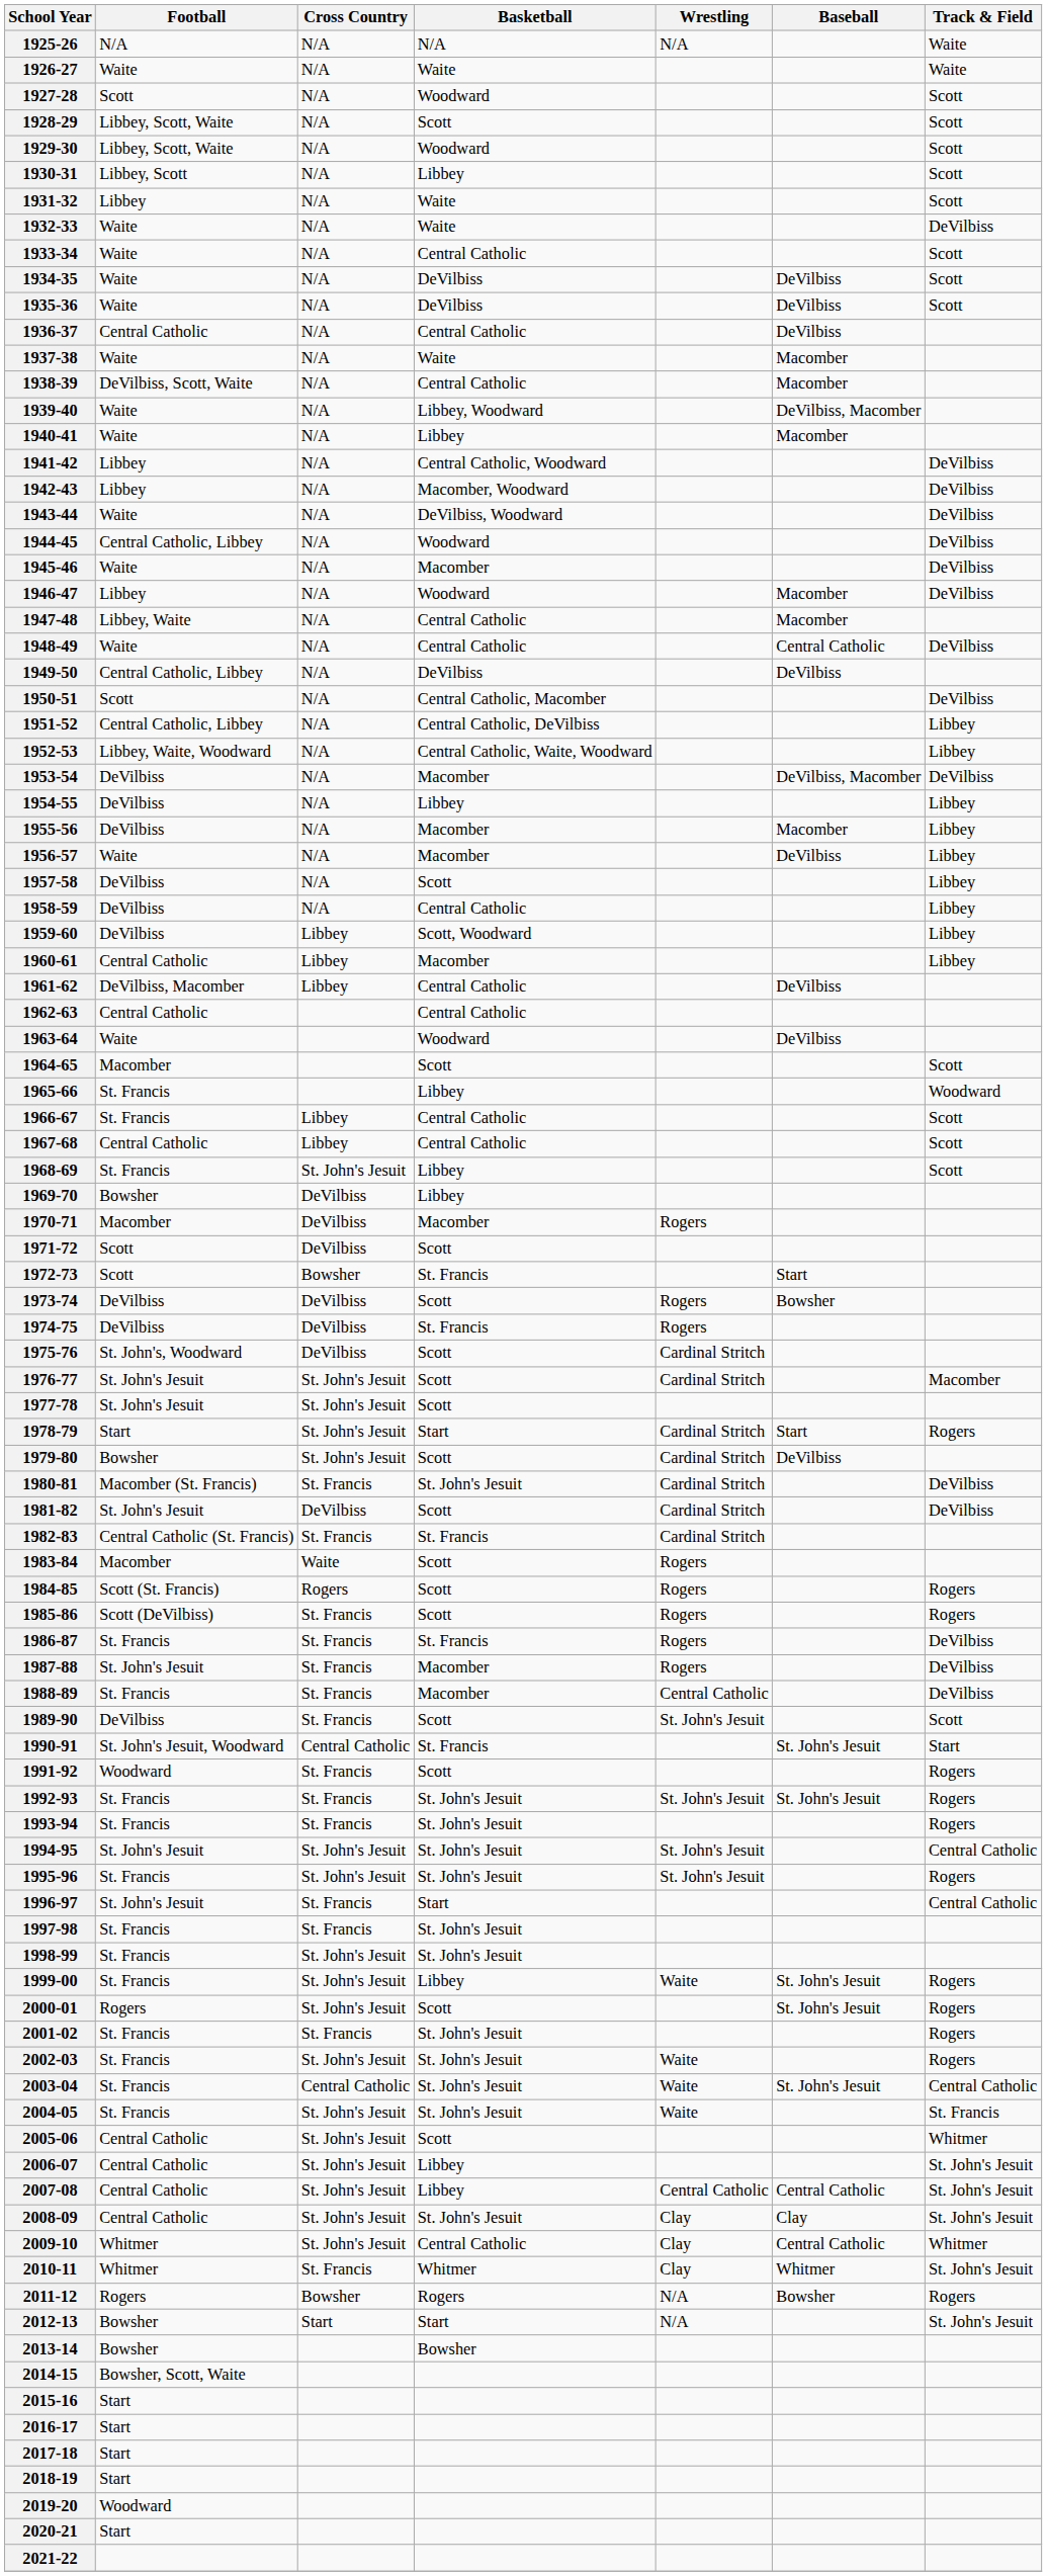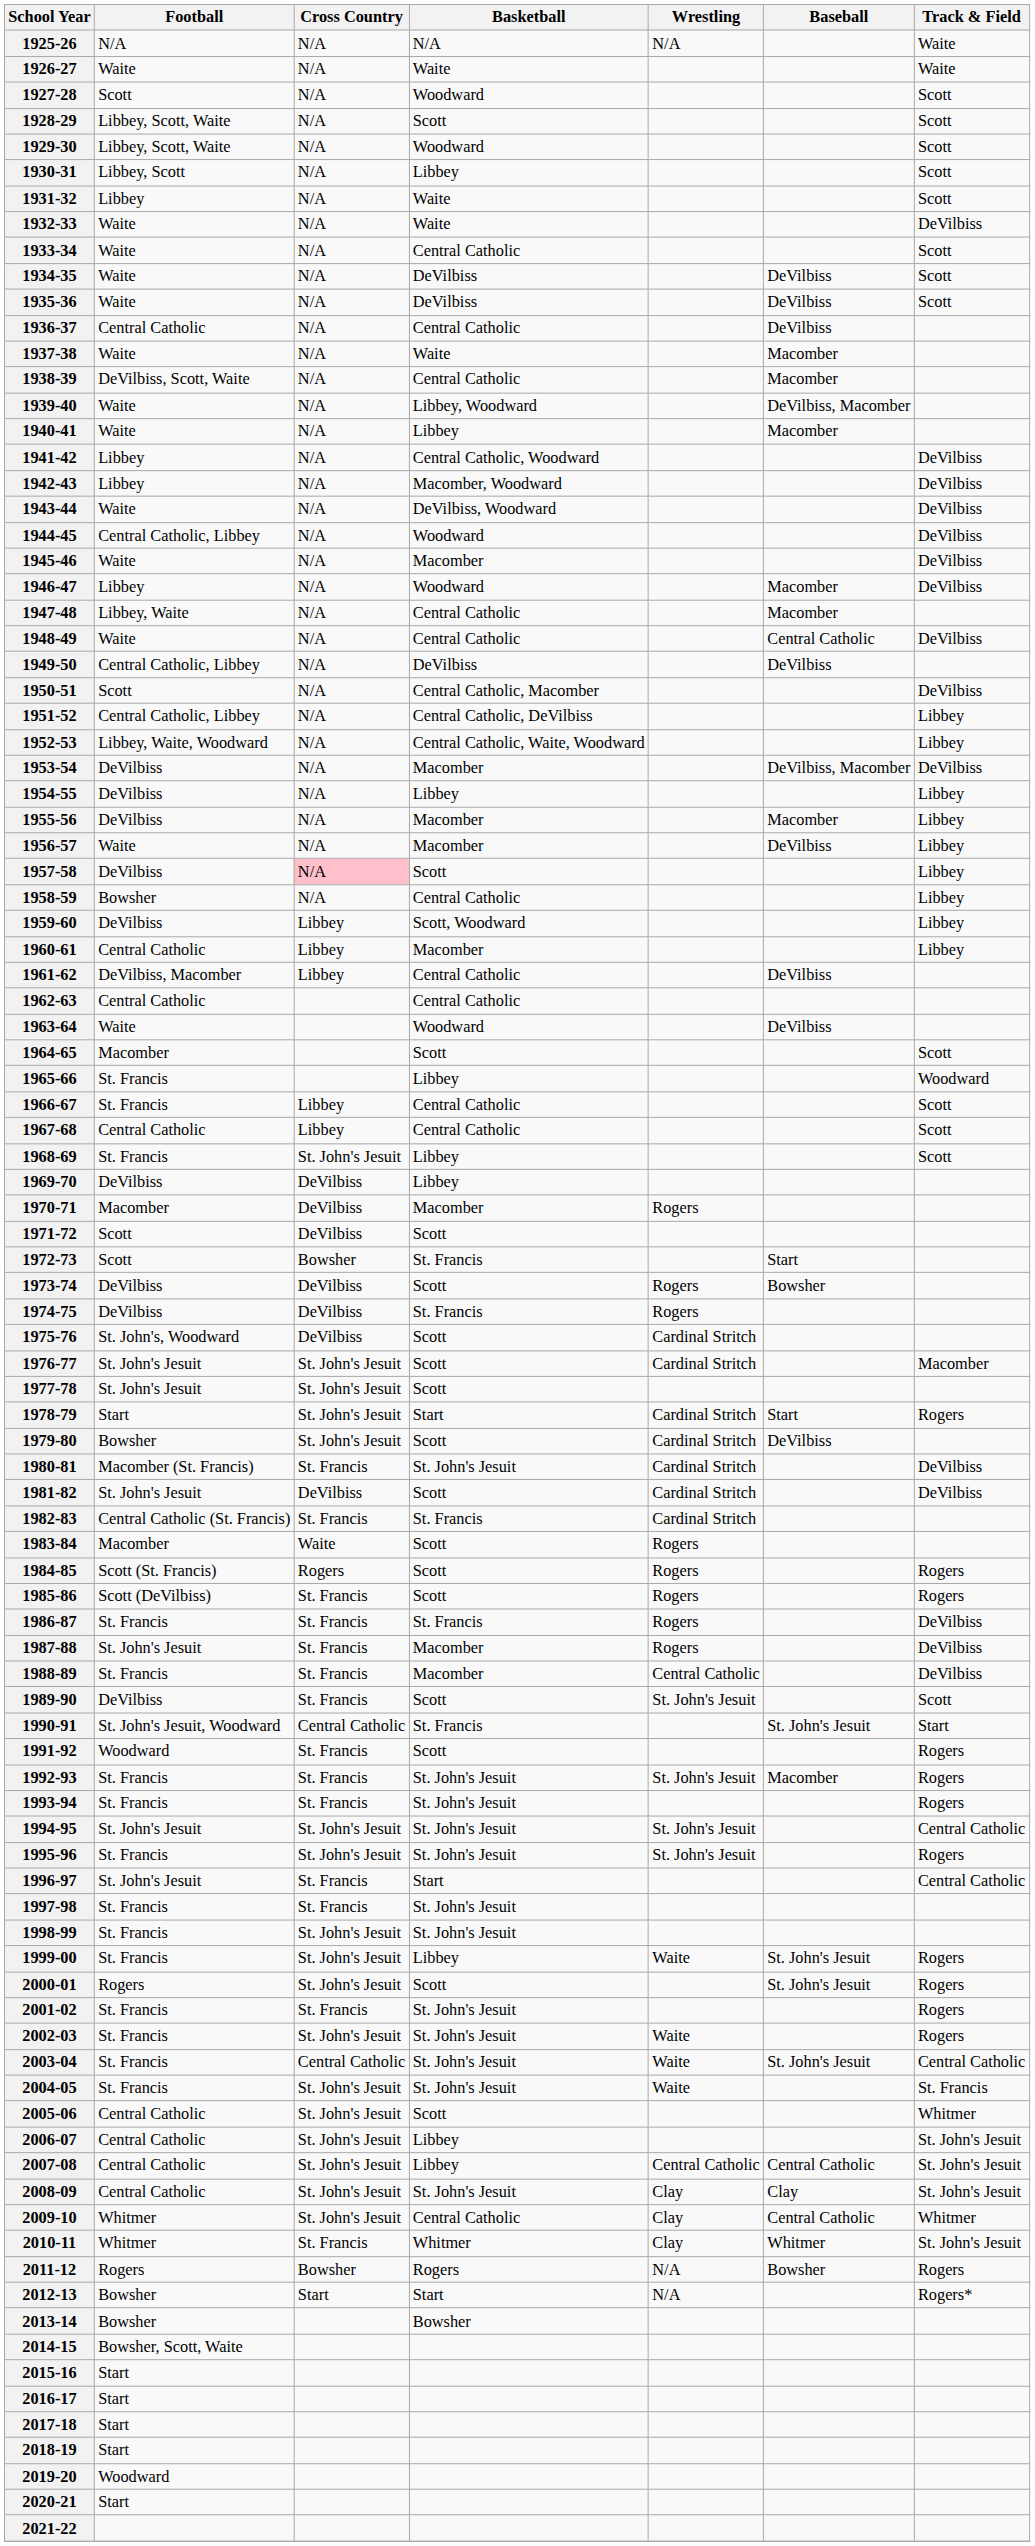1957-58 | Cross Country: no background -> pink background
1958-59 | Football: DeVilbiss -> Bowsher
1969-70 | Football: Bowsher -> DeVilbiss
1992-93 | Baseball: St. John's Jesuit -> Macomber
2012-13 | Track & Field: St. John's Jesuit -> Rogers*
